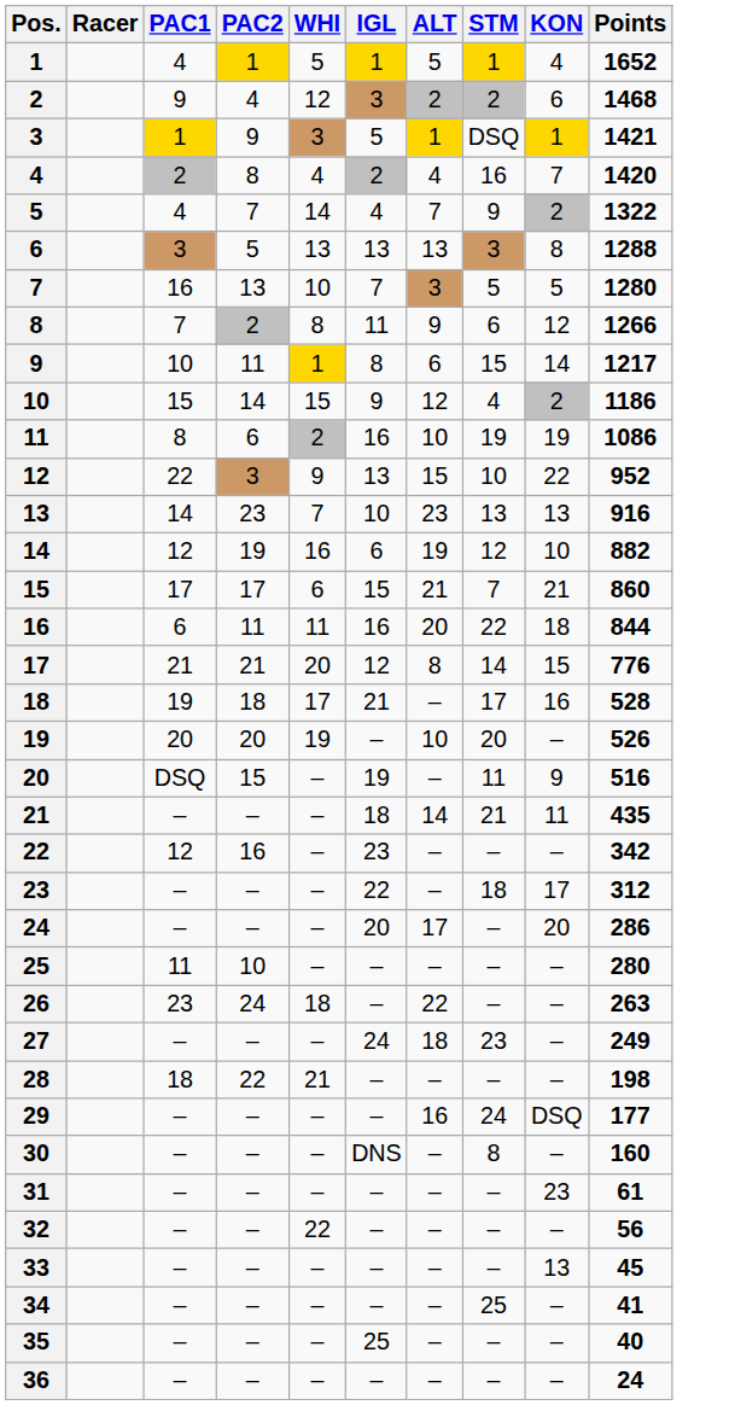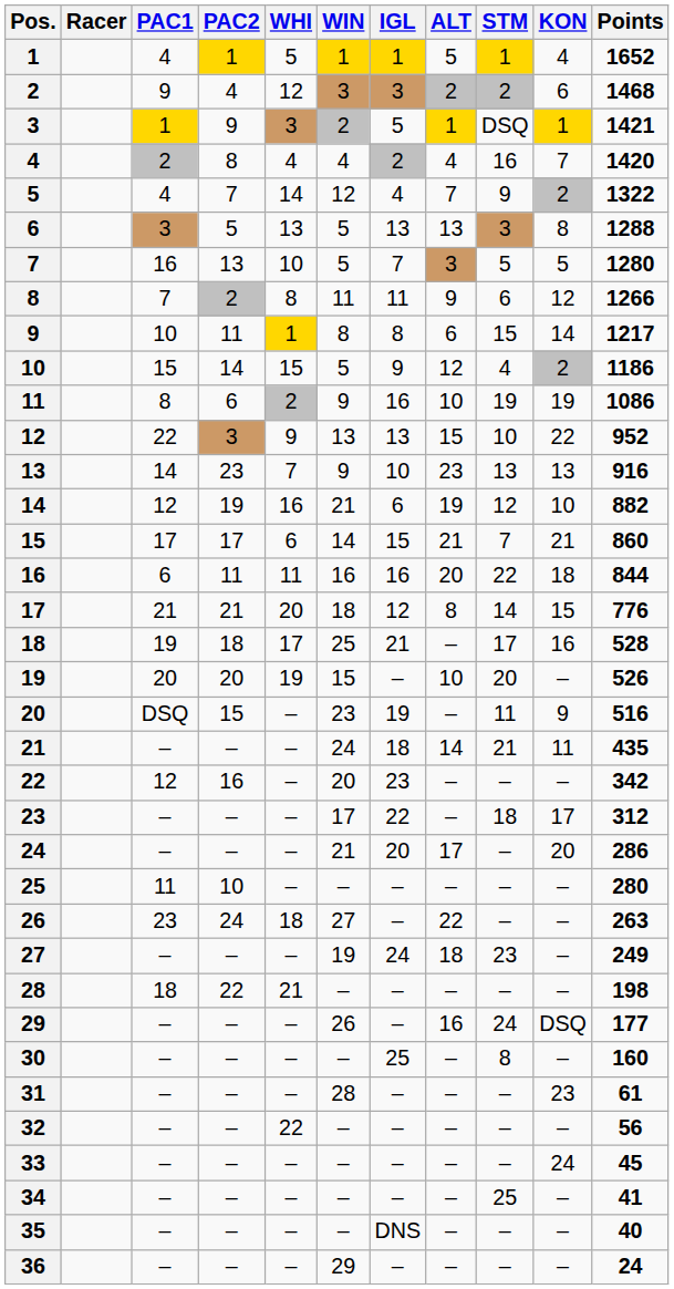+ column: WIN | 1 | 3 | 2 | 4 | 12 | 5 | 5 | 11 | 8 | 5 | 9 | 13 | 9 | 21 | 14 | 16 | 18 | 25 | 15 | 23 | 24 | 20 | 17 | 21 | – | 27 | 19 | – | 26 | – | 28 | – | – | – | – | 29
30 | IGL: DNS -> 25
33 | KON: 13 -> 24
35 | IGL: 25 -> DNS
